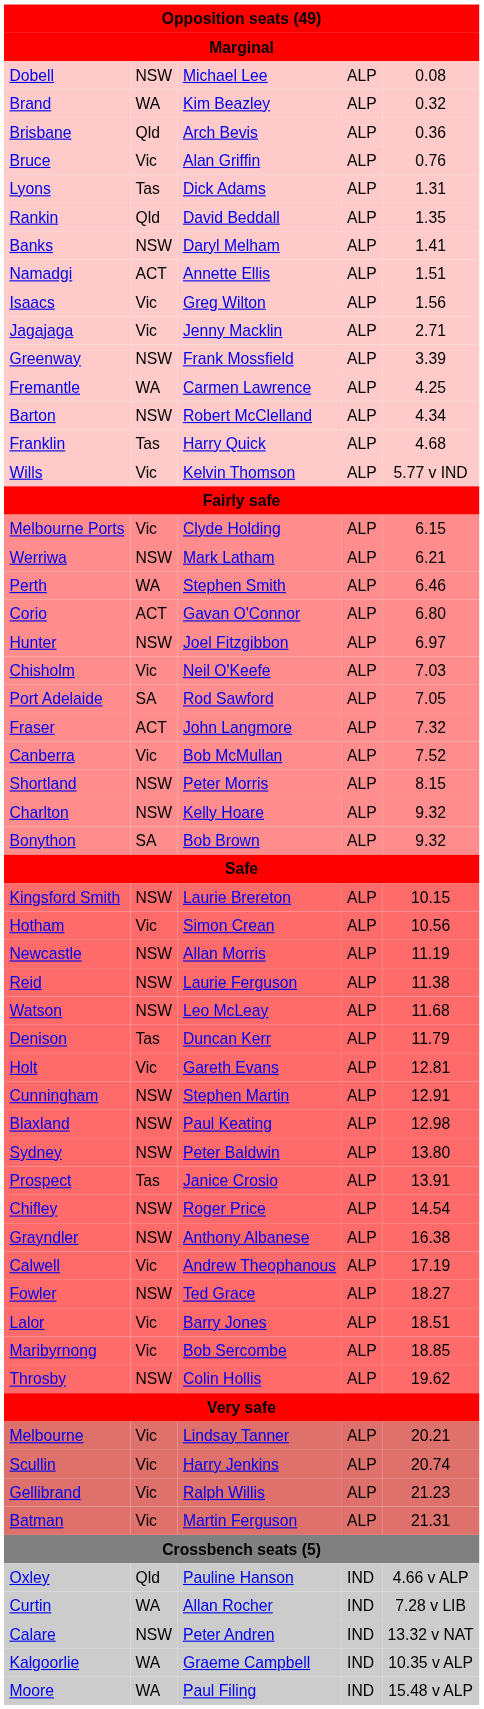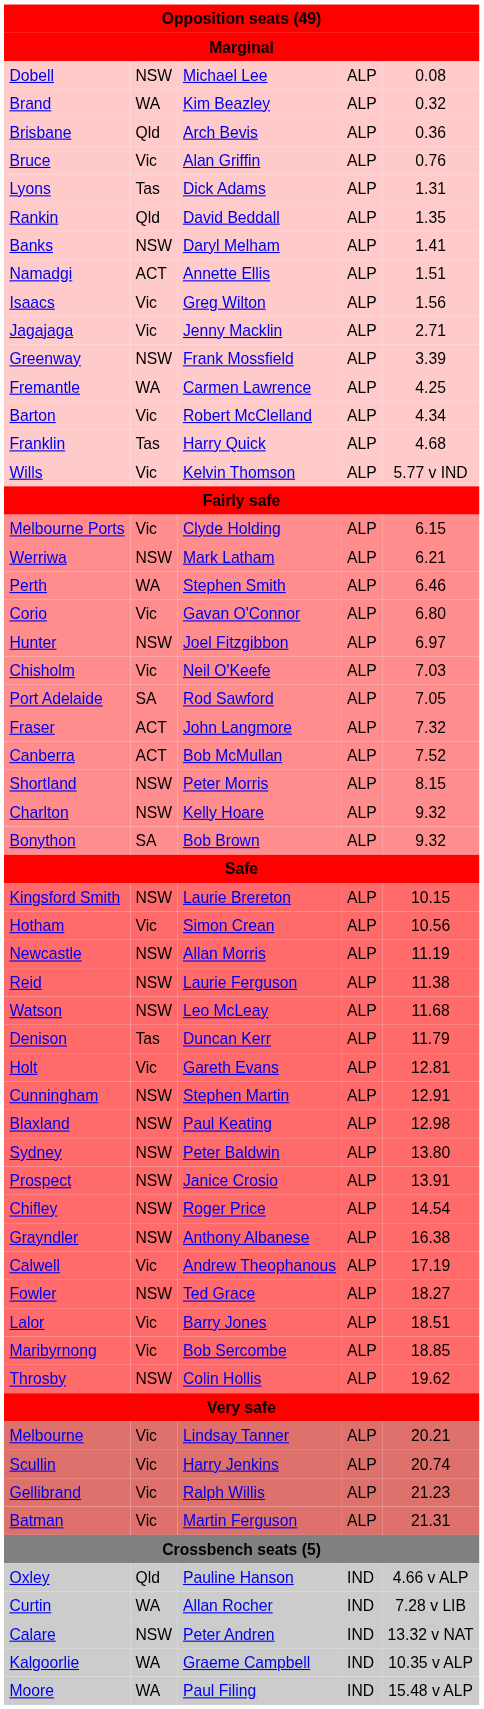Barton | column 2: NSW -> Vic
Corio | column 2: ACT -> Vic
Canberra | column 2: Vic -> ACT
Prospect | column 2: Tas -> NSW
